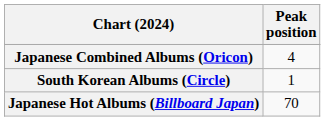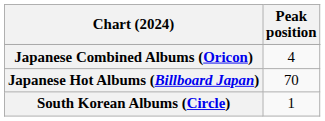rows swapped: Japanese Hot Albums (Billboard Japan) <-> South Korean Albums (Circle)
